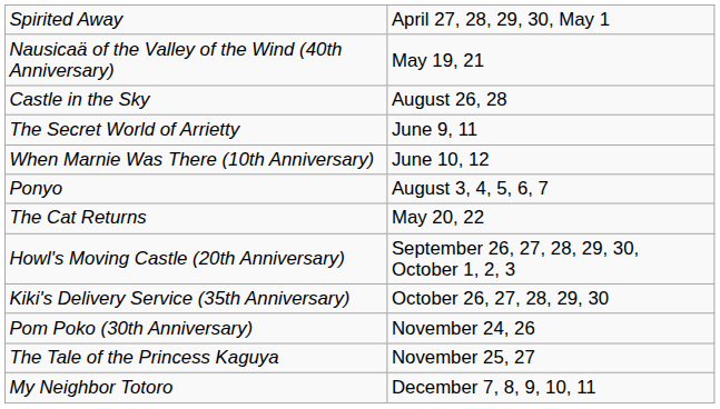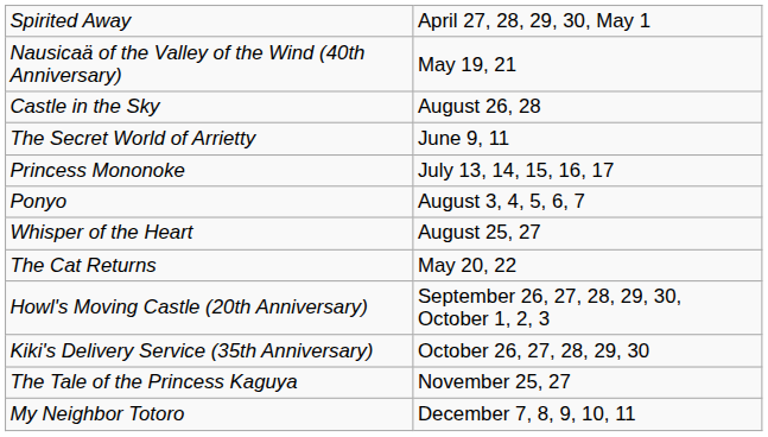- row: When Marnie Was There (10th Anniversary) | June 10, 12
+ row: Princess Mononoke | July 13, 14, 15, 16, 17
+ row: Whisper of the Heart | August 25, 27
- row: Pom Poko (30th Anniversary) | November 24, 26
